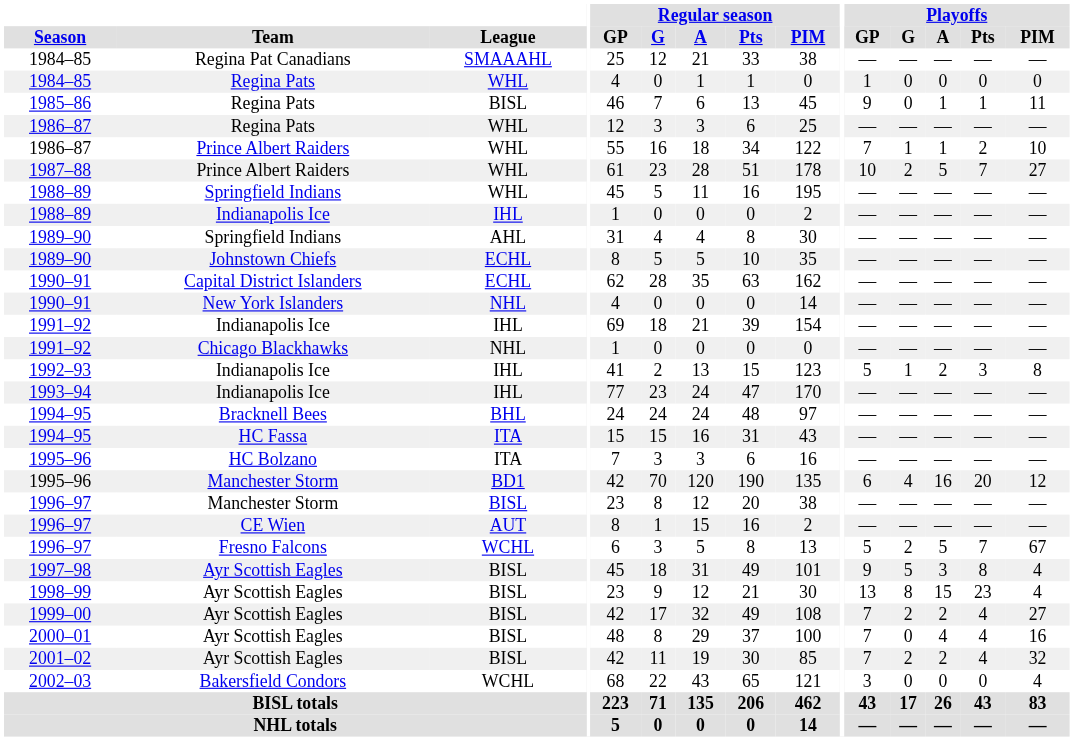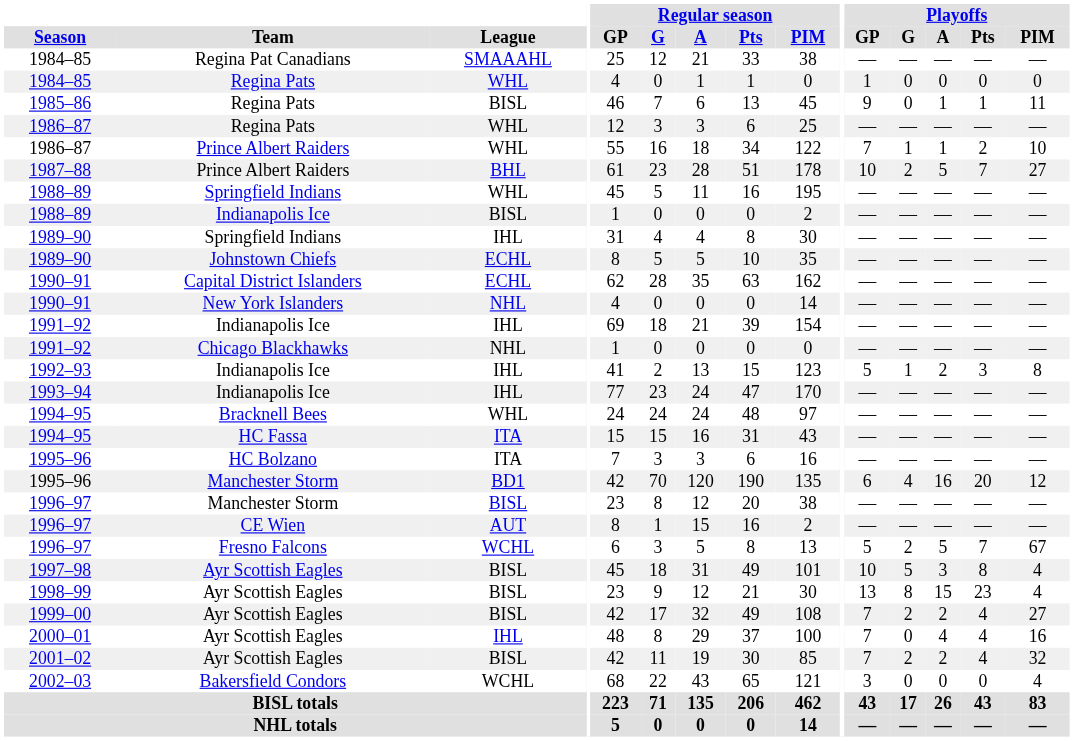1987–88 | League: WHL -> BHL
1988–89 / Indianapolis Ice | League: IHL -> BISL
1989–90 / Springfield Indians | League: AHL -> IHL
1994–95 / Bracknell Bees | League: BHL -> WHL
1997–98 | Playoffs / GP: 9 -> 10
2000–01 | League: BISL -> IHL
